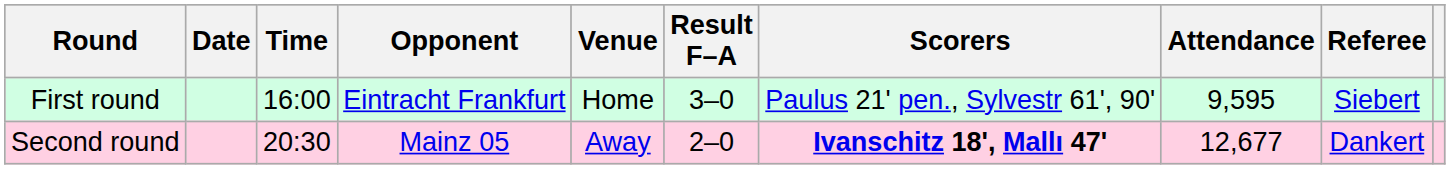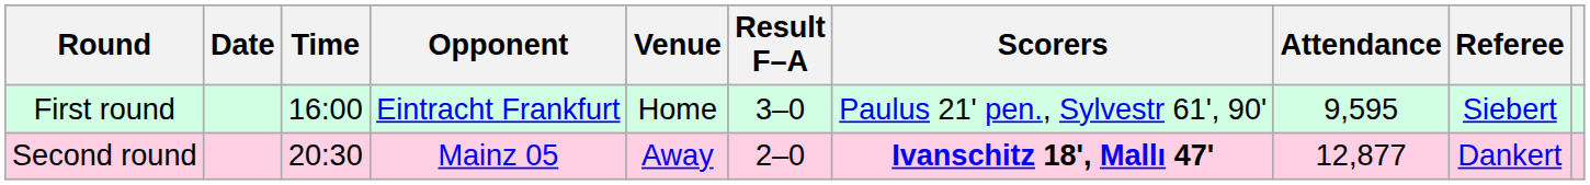Second round | Attendance: 12,677 -> 12,877
